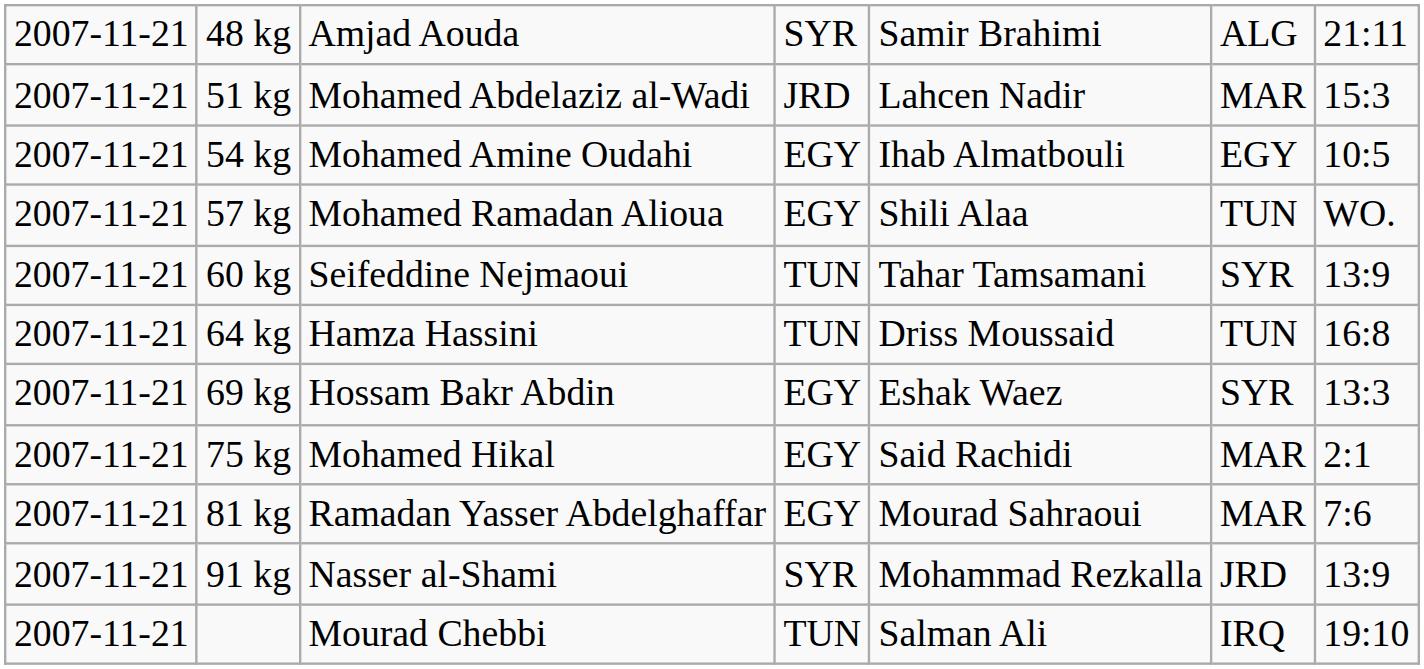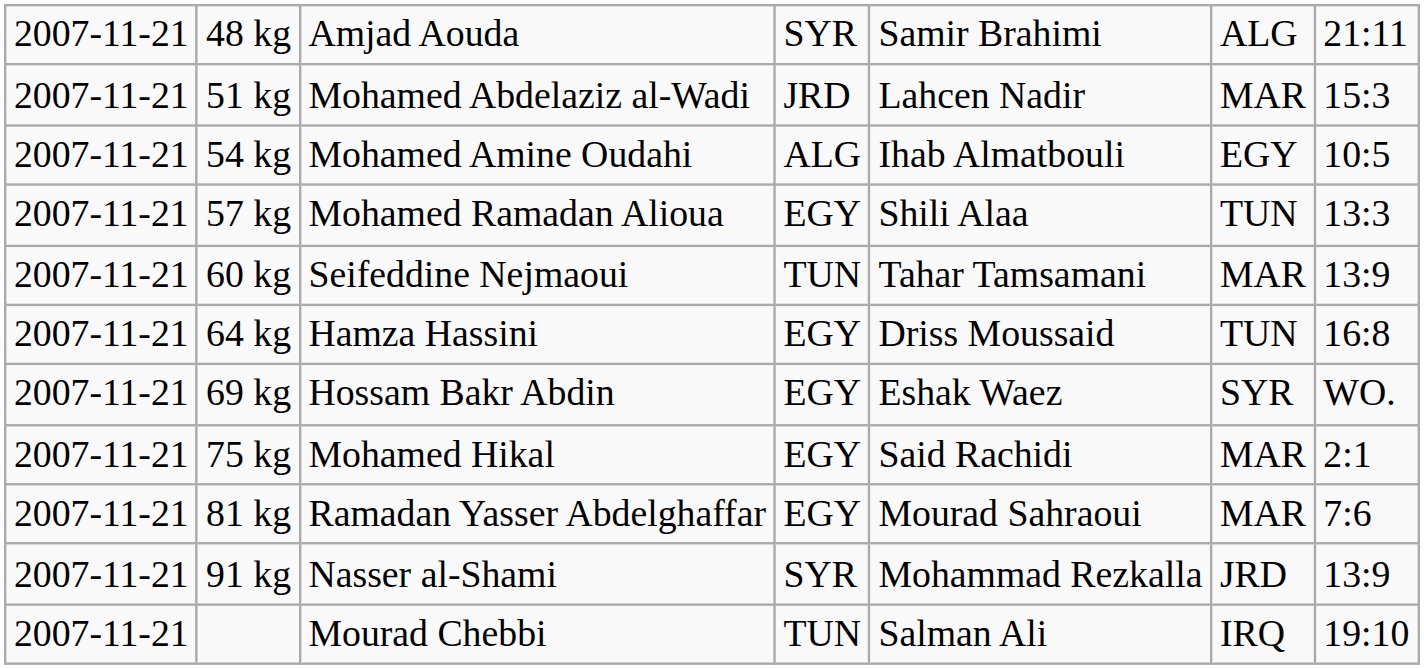54 kg | column 4: EGY -> ALG
57 kg | column 7: WO. -> 13:3
60 kg | column 6: SYR -> MAR
64 kg | column 4: TUN -> EGY
69 kg | column 7: 13:3 -> WO.
